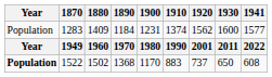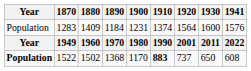1283 | 1920: 1562 -> 1564
1283 | 1941: 1577 -> 1576
1522 | 1910: normal -> bold
